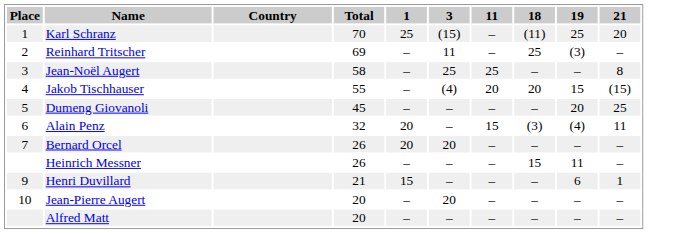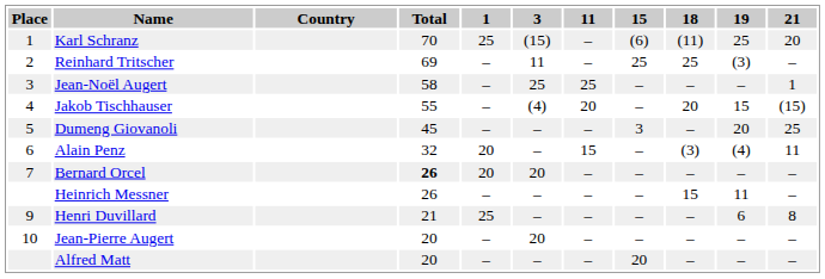+ column: 15 | (6) | 25 | – | – | 3 | – | – | – | – | – | 20
Jean-Noël Augert | 21: 8 -> 1
Bernard Orcel | Total: normal -> bold
Henri Duvillard | 1: 15 -> 25
Henri Duvillard | 21: 1 -> 8
